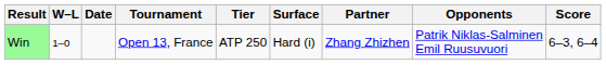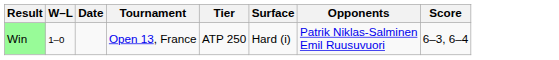- column: Partner | Zhang Zhizhen
